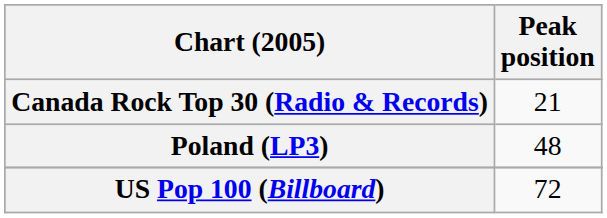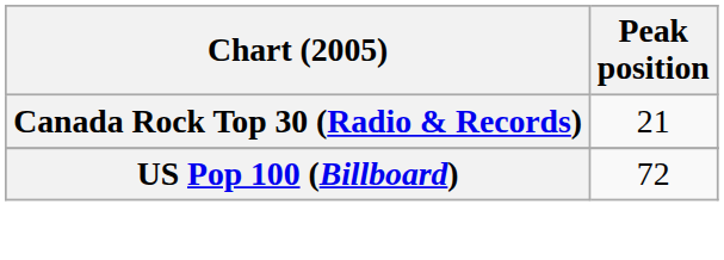- row: Poland (LP3) | 48
